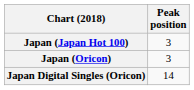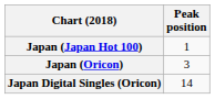Japan (Japan Hot 100) | Peak position: 3 -> 1
